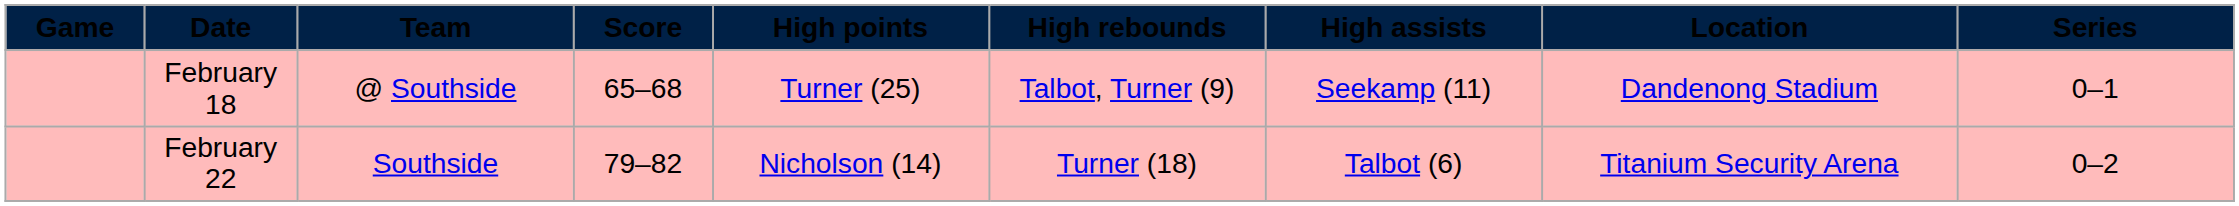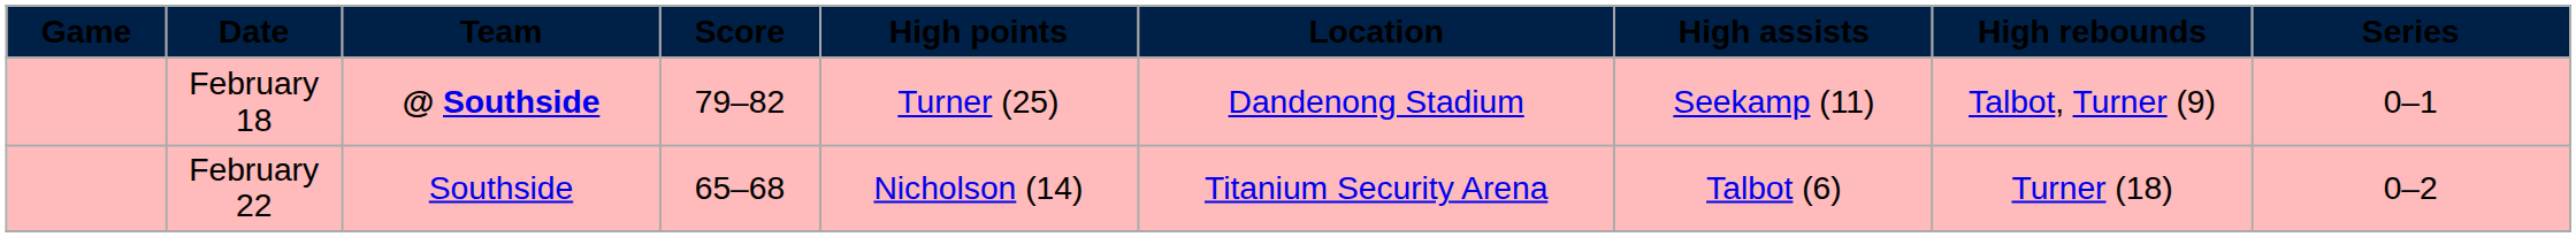columns swapped: High rebounds <-> Location
February 18 | Team: normal -> bold
February 18 | Score: 65–68 -> 79–82
February 22 | Score: 79–82 -> 65–68
